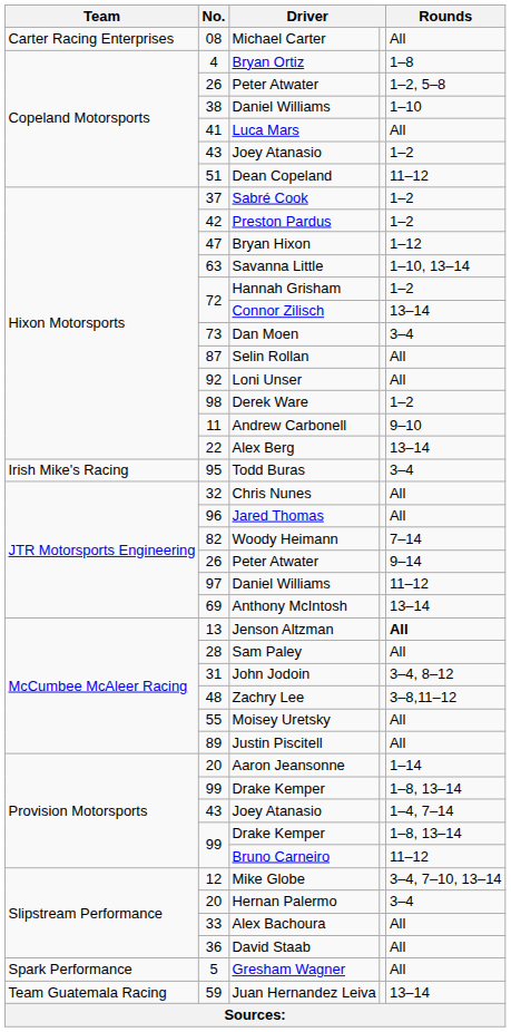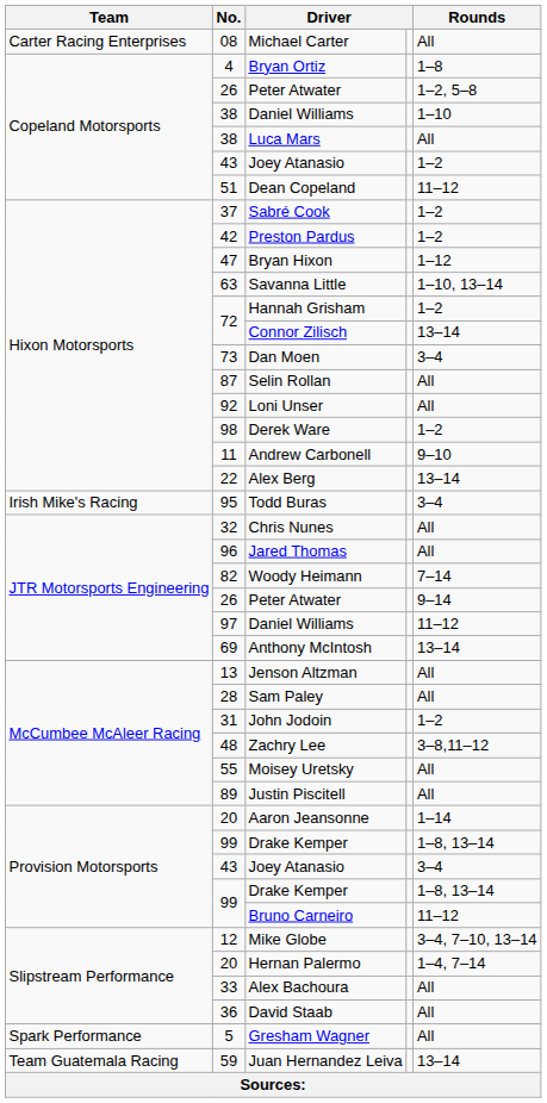Luca Mars | No.: 41 -> 38
Jenson Altzman | Rounds: bold -> normal
John Jodoin | Rounds: 3–4, 8–12 -> 1–2
Provision Motorsports / Joey Atanasio | Rounds: 1–4, 7–14 -> 3–4
Hernan Palermo | Rounds: 3–4 -> 1–4, 7–14
